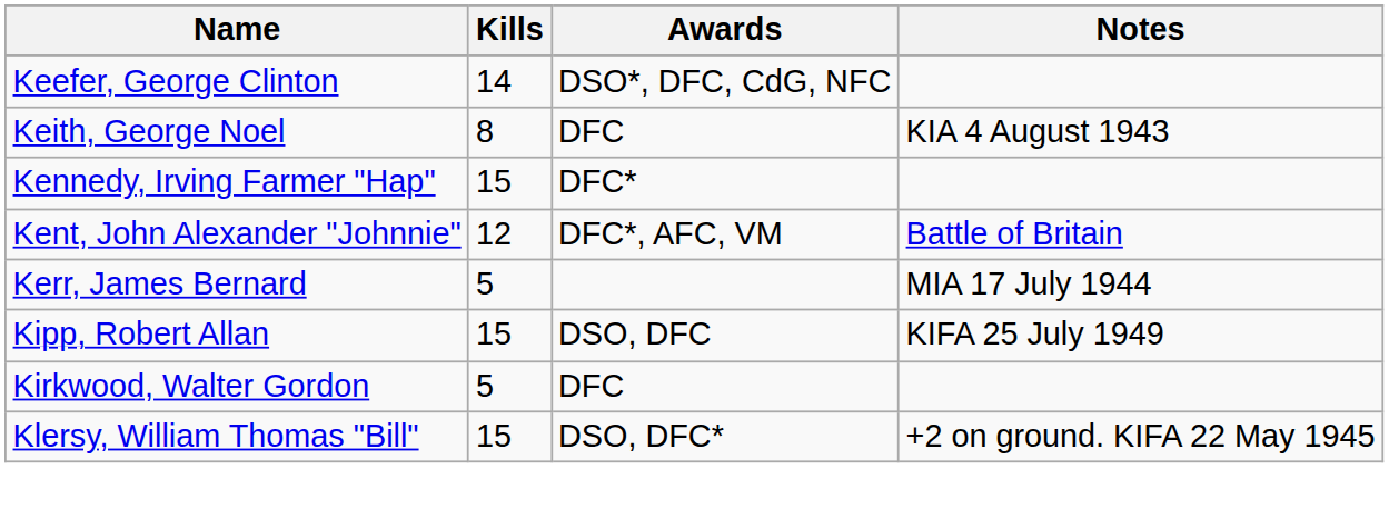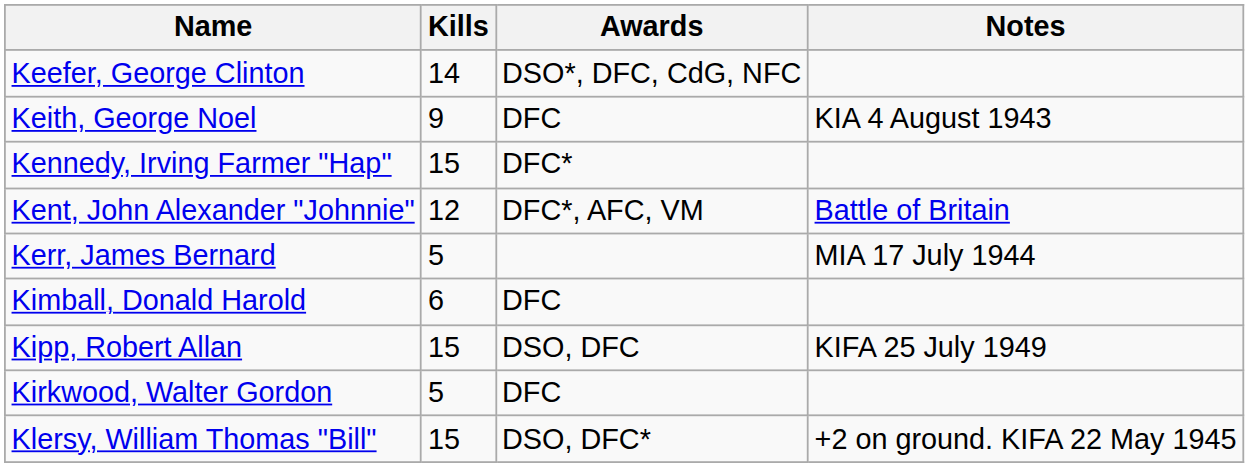Keith, George Noel | Kills: 8 -> 9
+ row: Kimball, Donald Harold | 6 | DFC
